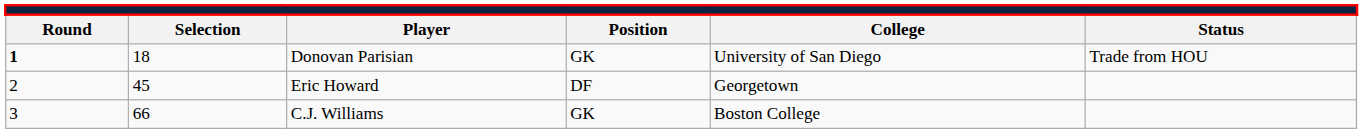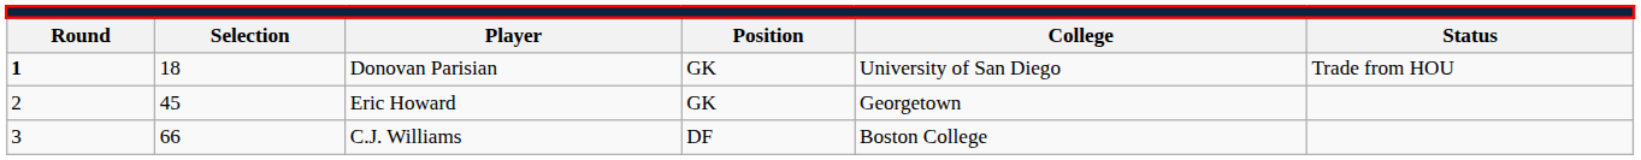Eric Howard | column 4: DF -> GK
C.J. Williams | column 4: GK -> DF
